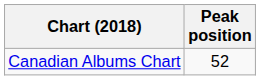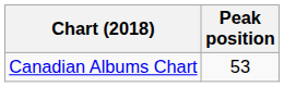Canadian Albums Chart | Peak position: 52 -> 53
